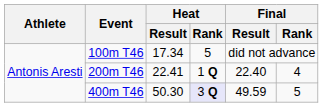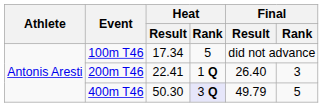200m T46 | Final / Result: 22.40 -> 26.40
200m T46 | Final / Rank: 4 -> 3
400m T46 | Final / Result: 49.59 -> 49.79
